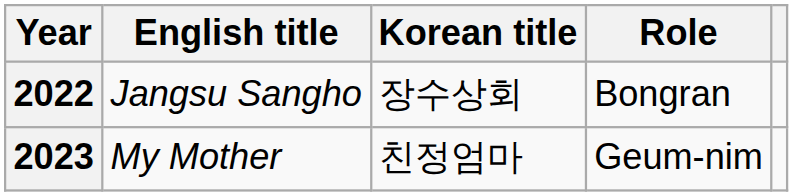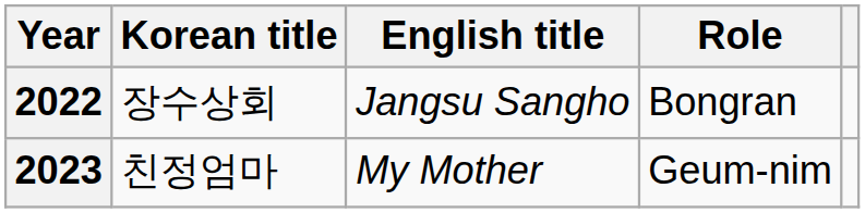columns swapped: English title <-> Korean title
